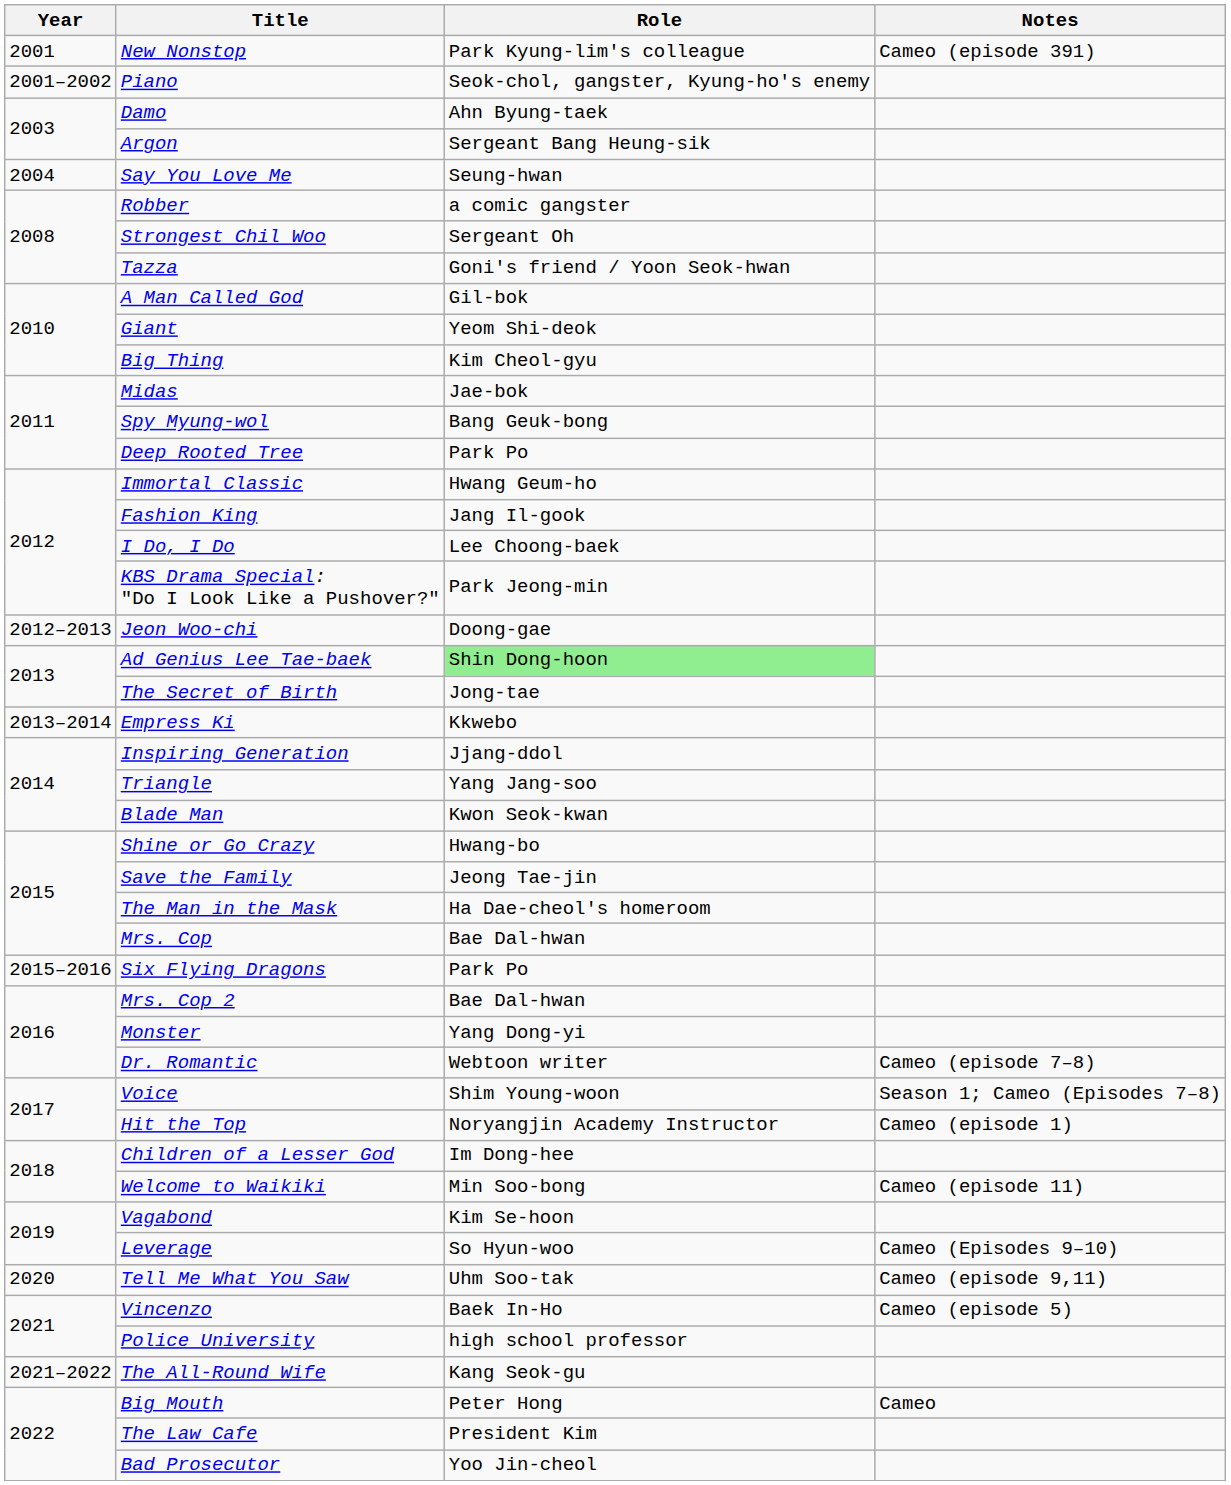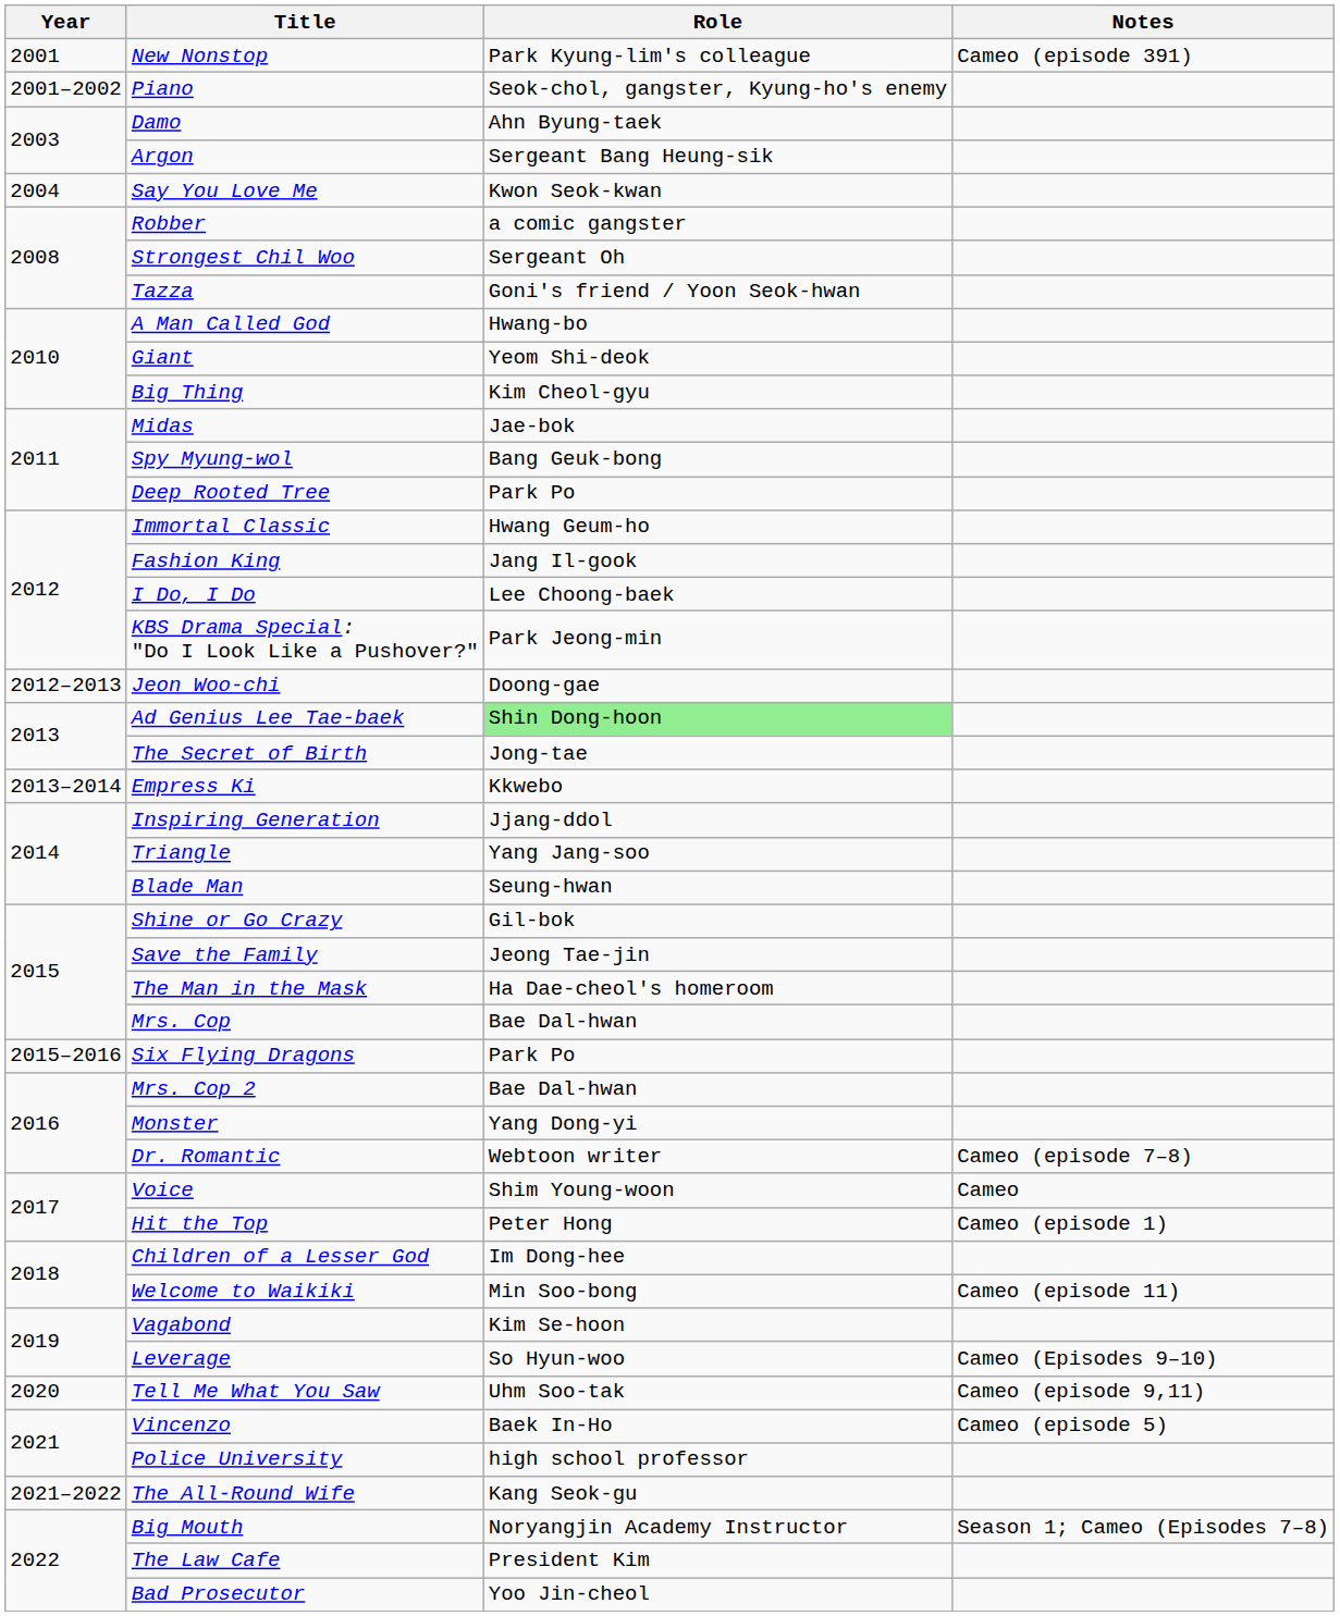Say You Love Me | Role: Seung-hwan -> Kwon Seok-kwan
A Man Called God | Role: Gil-bok -> Hwang-bo
Blade Man | Role: Kwon Seok-kwan -> Seung-hwan
Shine or Go Crazy | Role: Hwang-bo -> Gil-bok
Voice | Notes: Season 1; Cameo (Episodes 7–8) -> Cameo
Hit the Top | Role: Noryangjin Academy Instructor -> Peter Hong
Big Mouth | Role: Peter Hong -> Noryangjin Academy Instructor
Big Mouth | Notes: Cameo -> Season 1; Cameo (Episodes 7–8)
